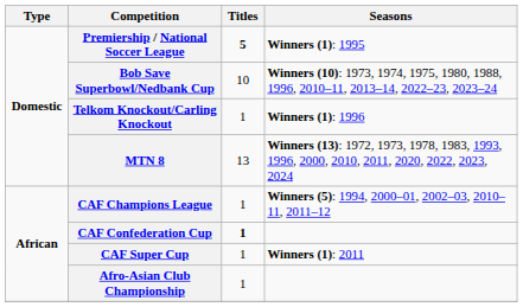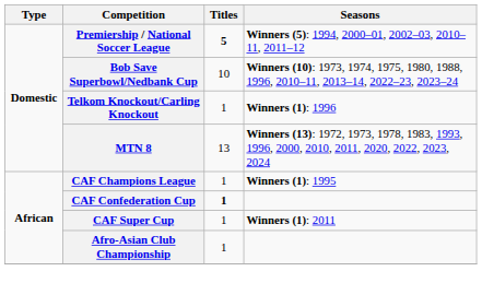Premiership / National Soccer League | Seasons: Winners (1): 1995 -> Winners (5): 1994, 2000–01, 2002–03, 2010–11, 2011–12
CAF Champions League | Seasons: Winners (5): 1994, 2000–01, 2002–03, 2010–11, 2011–12 -> Winners (1): 1995
